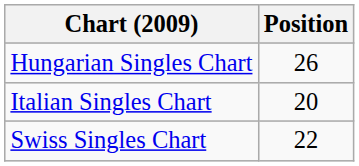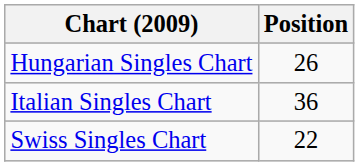Italian Singles Chart | Position: 20 -> 36
